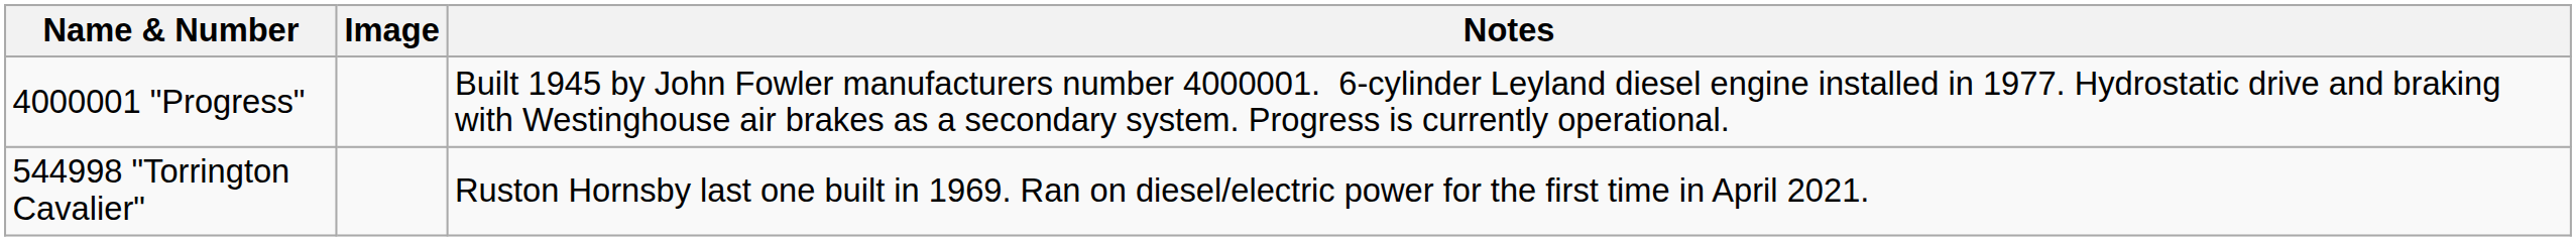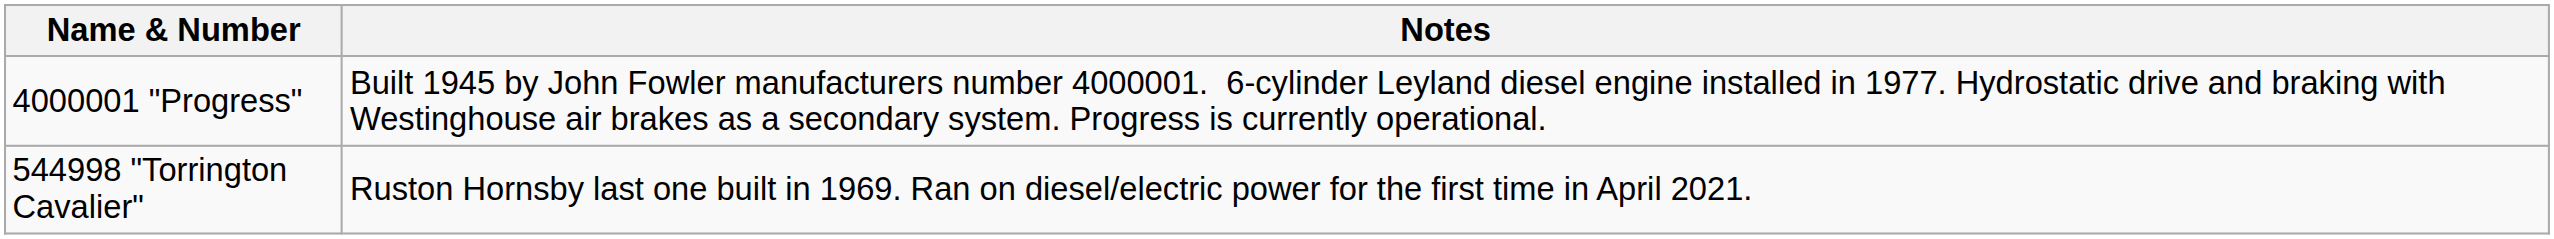- column: Image
